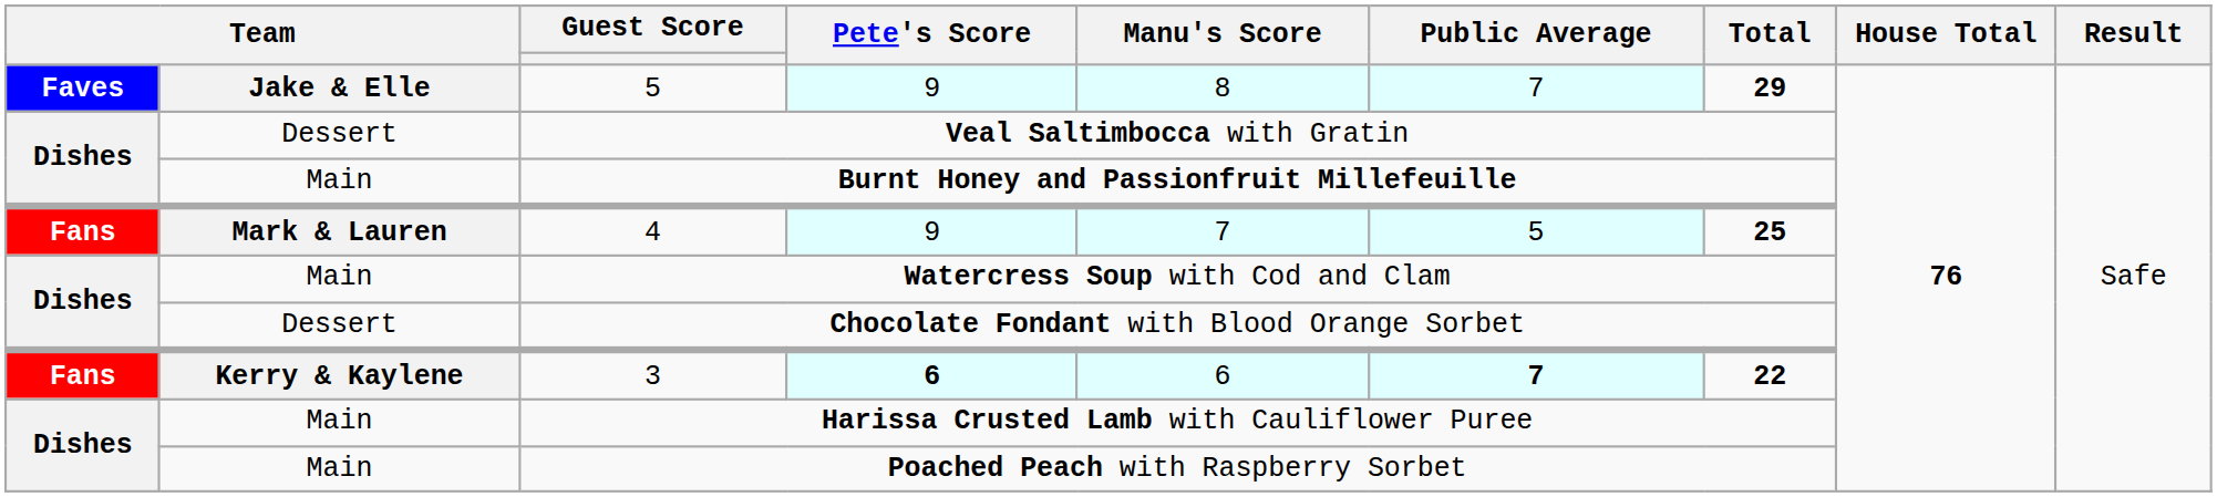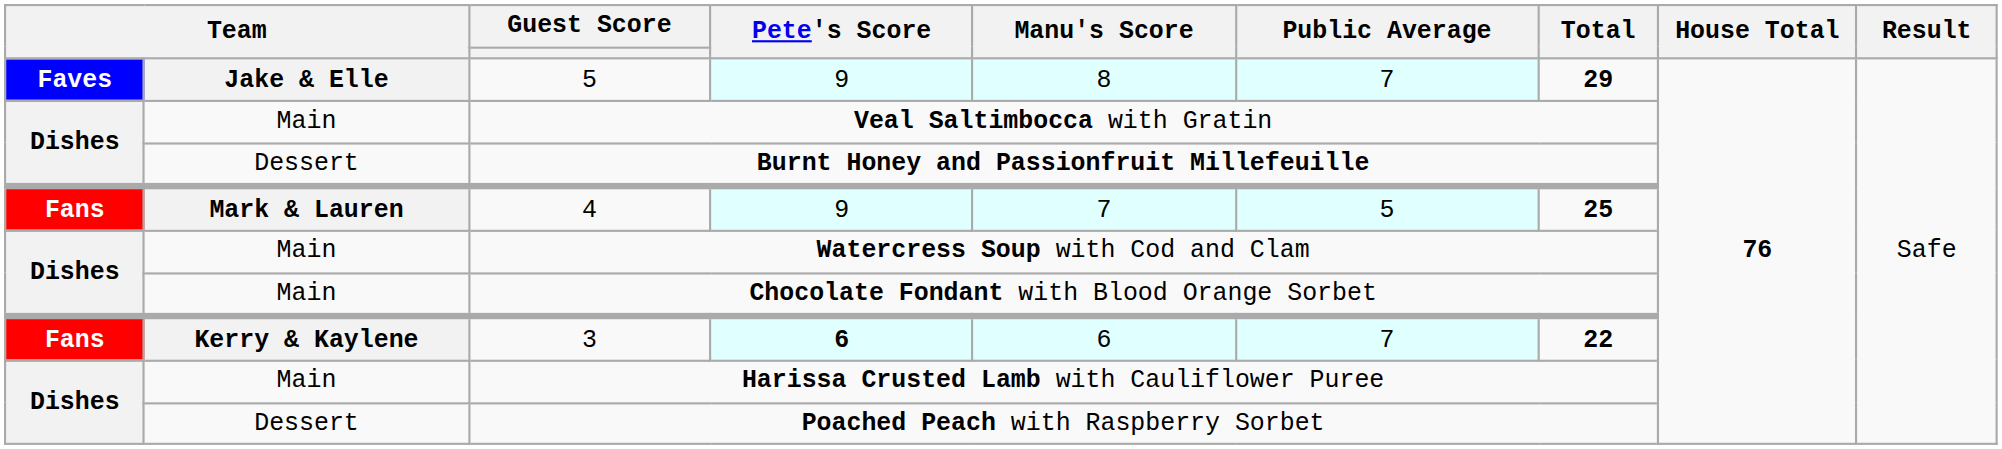Veal Saltimbocca with Gratin | column 2: Dessert -> Main
Burnt Honey and Passionfruit Millefeuille | column 2: Main -> Dessert
Chocolate Fondant with Blood Orange Sorbet | column 2: Dessert -> Main
3 | Public Average: bold -> normal
Poached Peach with Raspberry Sorbet | column 2: Main -> Dessert
